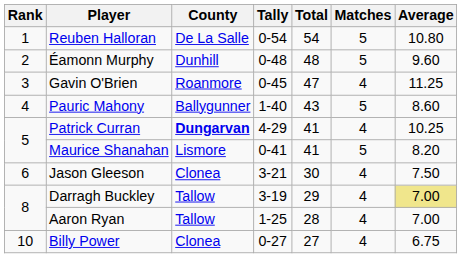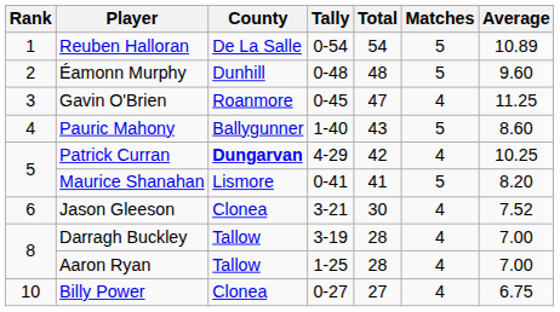Reuben Halloran | Average: 10.80 -> 10.89
Patrick Curran | Total: 41 -> 42
Jason Gleeson | Average: 7.50 -> 7.52
Darragh Buckley | Total: 29 -> 28
Darragh Buckley | Average: khaki background -> no background
